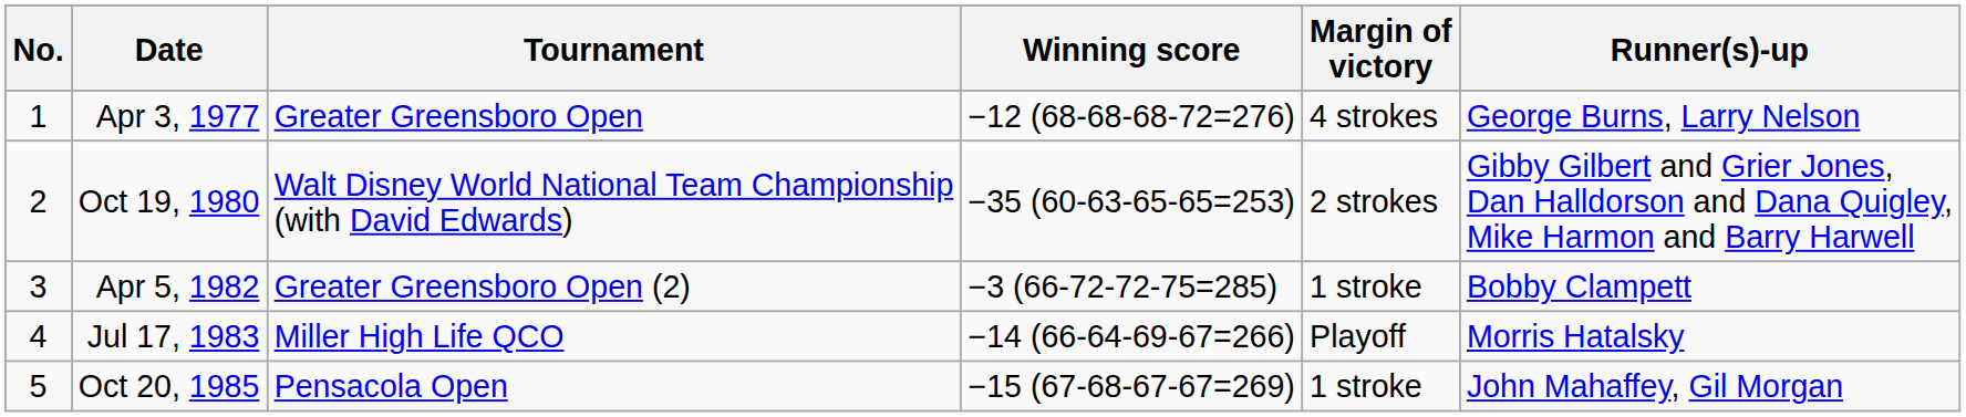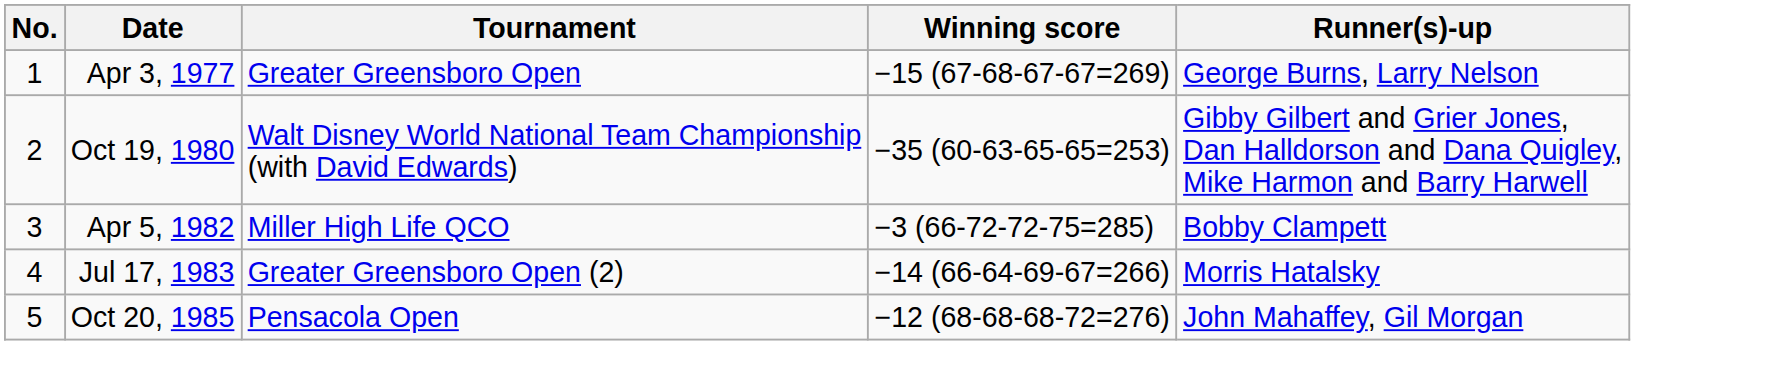- column: Margin of victory | 4 strokes | 2 strokes | 1 stroke | Playoff | 1 stroke
Apr 3, 1977 | Winning score: −12 (68-68-68-72=276) -> −15 (67-68-67-67=269)
Apr 5, 1982 | Tournament: Greater Greensboro Open (2) -> Miller High Life QCO
Jul 17, 1983 | Tournament: Miller High Life QCO -> Greater Greensboro Open (2)
Oct 20, 1985 | Winning score: −15 (67-68-67-67=269) -> −12 (68-68-68-72=276)
